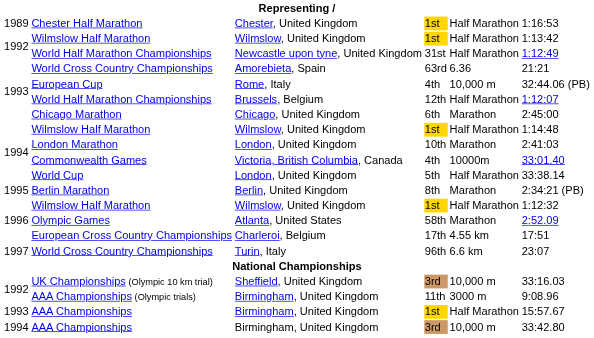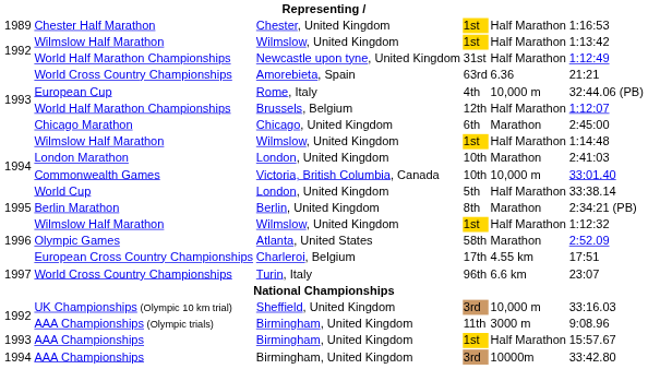Commonwealth Games | column 4: 4th -> 10th
Commonwealth Games | column 5: 10000m -> 10,000 m
1994 / AAA Championships | column 5: 10,000 m -> 10000m
